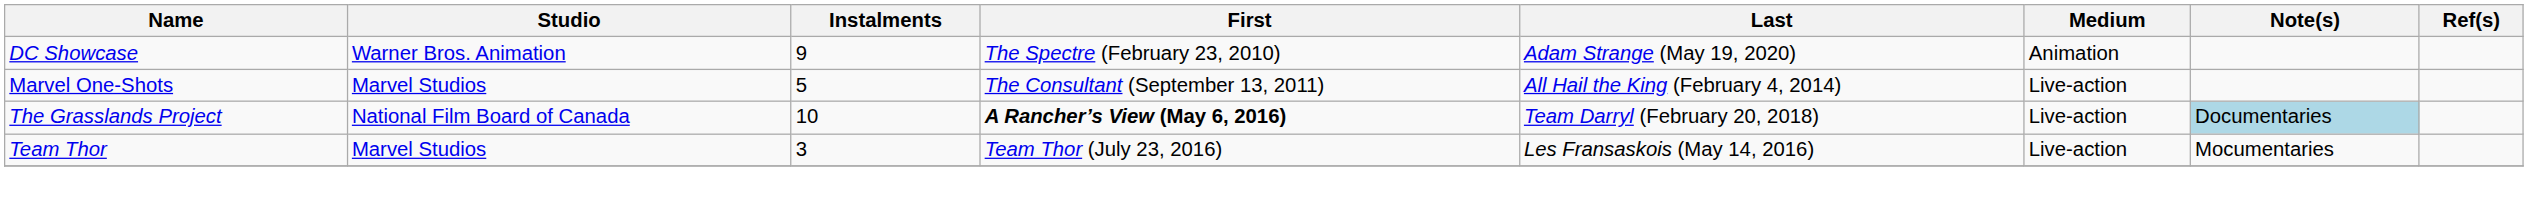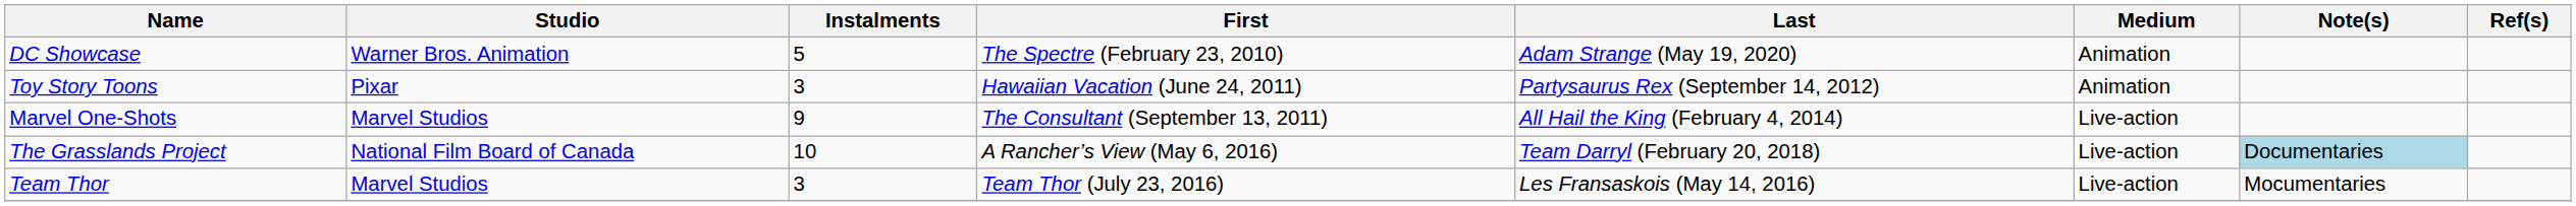DC Showcase | Instalments: 9 -> 5
+ row: Toy Story Toons | Pixar | 3 | Hawaiian Vacation (June 24, 2011) | Partysaurus Rex (September 14, 2012) | Animation
Marvel One-Shots | Instalments: 5 -> 9
The Grasslands Project | First: bold -> normal
